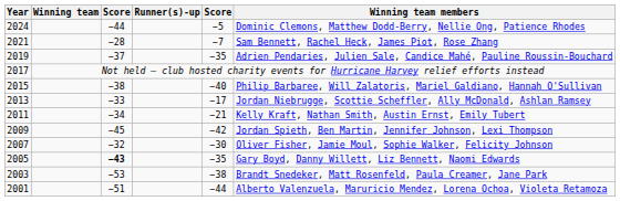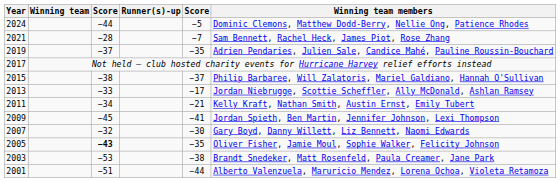2015 | column 5: −40 -> −37
2009 | column 5: −42 -> −41
2007 | Winning team members: Oliver Fisher, Jamie Moul, Sophie Walker, Felicity Johnson -> Gary Boyd, Danny Willett, Liz Bennett, Naomi Edwards
2005 | Winning team members: Gary Boyd, Danny Willett, Liz Bennett, Naomi Edwards -> Oliver Fisher, Jamie Moul, Sophie Walker, Felicity Johnson
